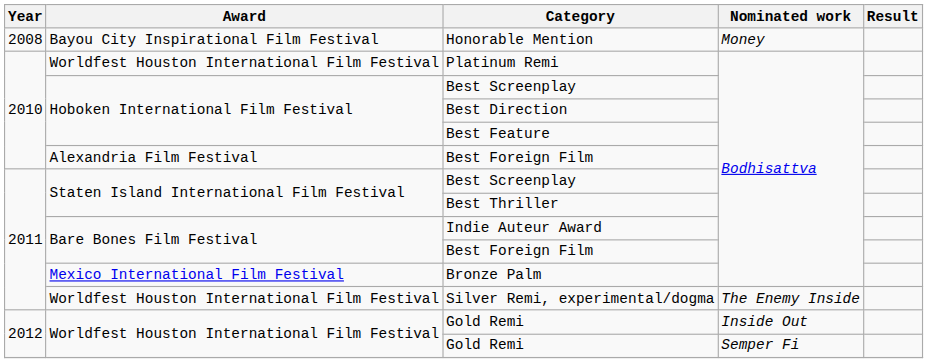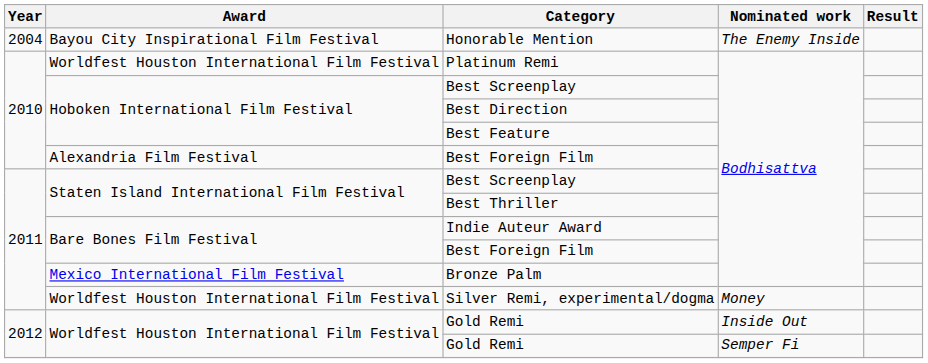Honorable Mention | Year: 2008 -> 2004
Honorable Mention | Nominated work: Money -> The Enemy Inside
Silver Remi, experimental/dogma | Nominated work: The Enemy Inside -> Money
